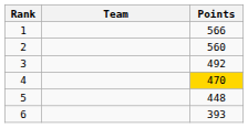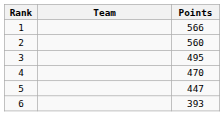3 | Points: 492 -> 495
4 | Points: gold background -> no background
5 | Points: 448 -> 447
